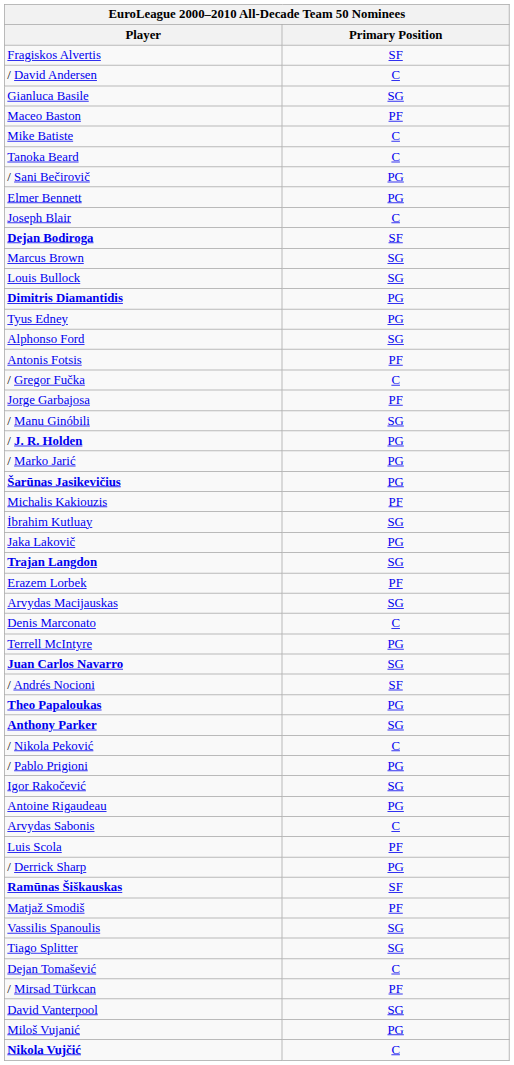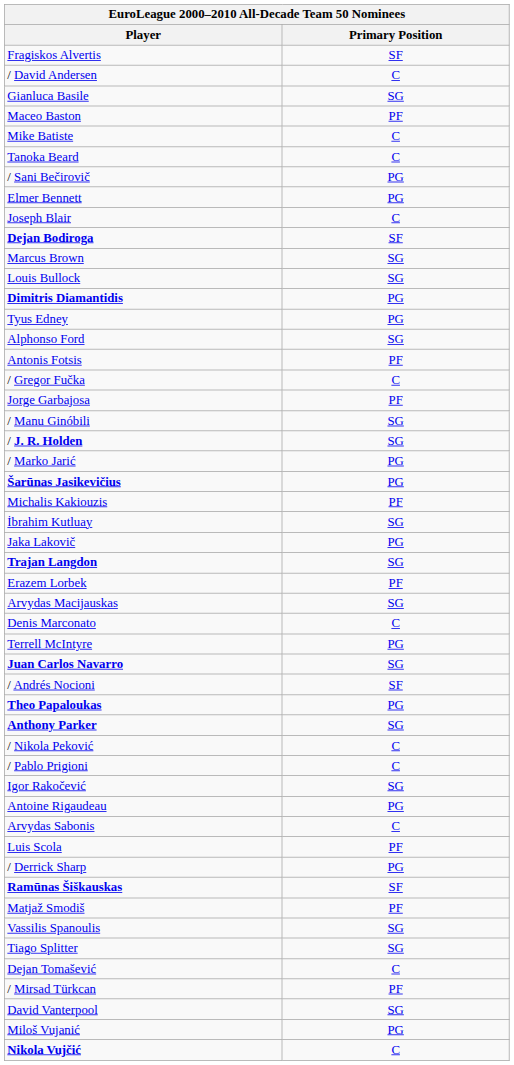/ J. R. Holden | Primary Position: PG -> SG
/ Pablo Prigioni | Primary Position: PG -> C
